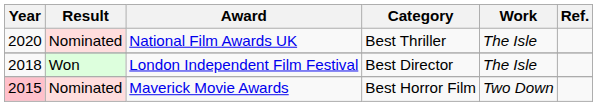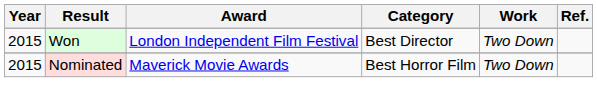- row: 2020 | Nominated | National Film Awards UK | Best Thriller | The Isle
London Independent Film Festival | Year: 2018 -> 2015
London Independent Film Festival | Work: The Isle -> Two Down
Maverick Movie Awards | Year: pink background -> no background
